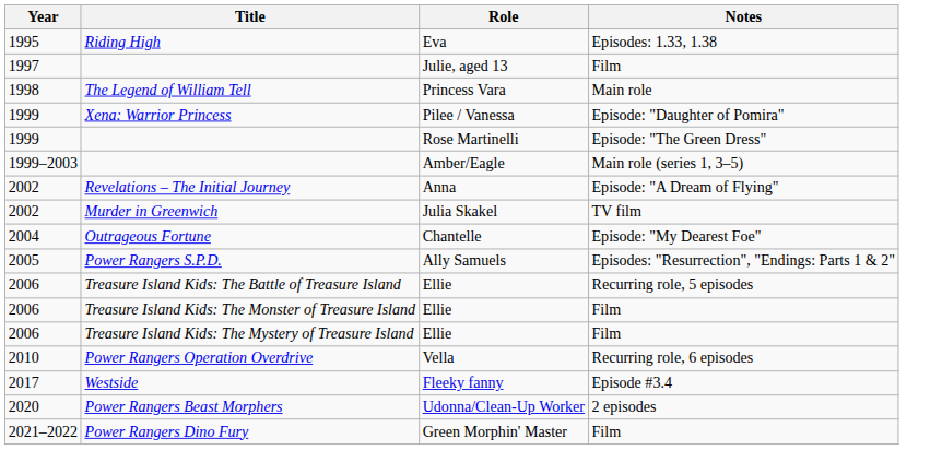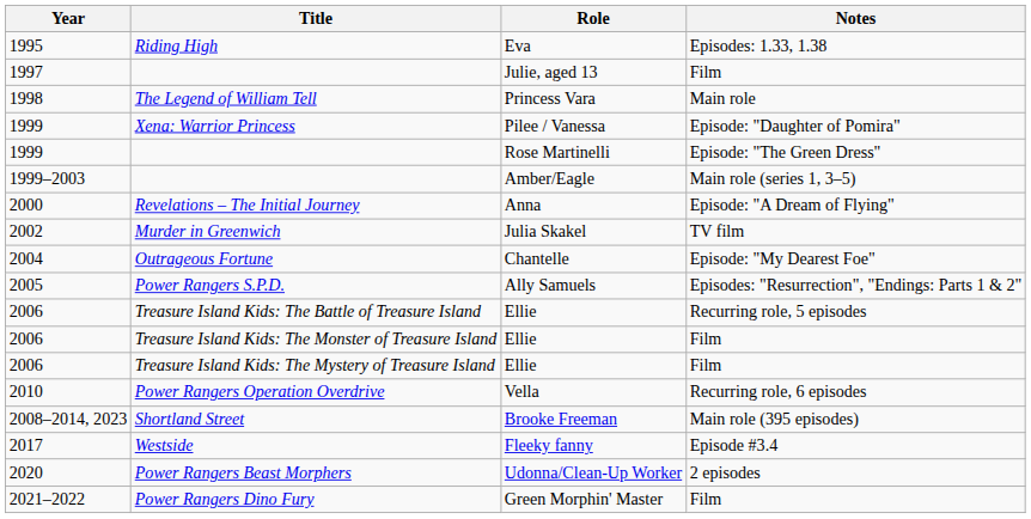Revelations – The Initial Journey | Year: 2002 -> 2000
+ row: 2008–2014, 2023 | Shortland Street | Brooke Freeman | Main role (395 episodes)
